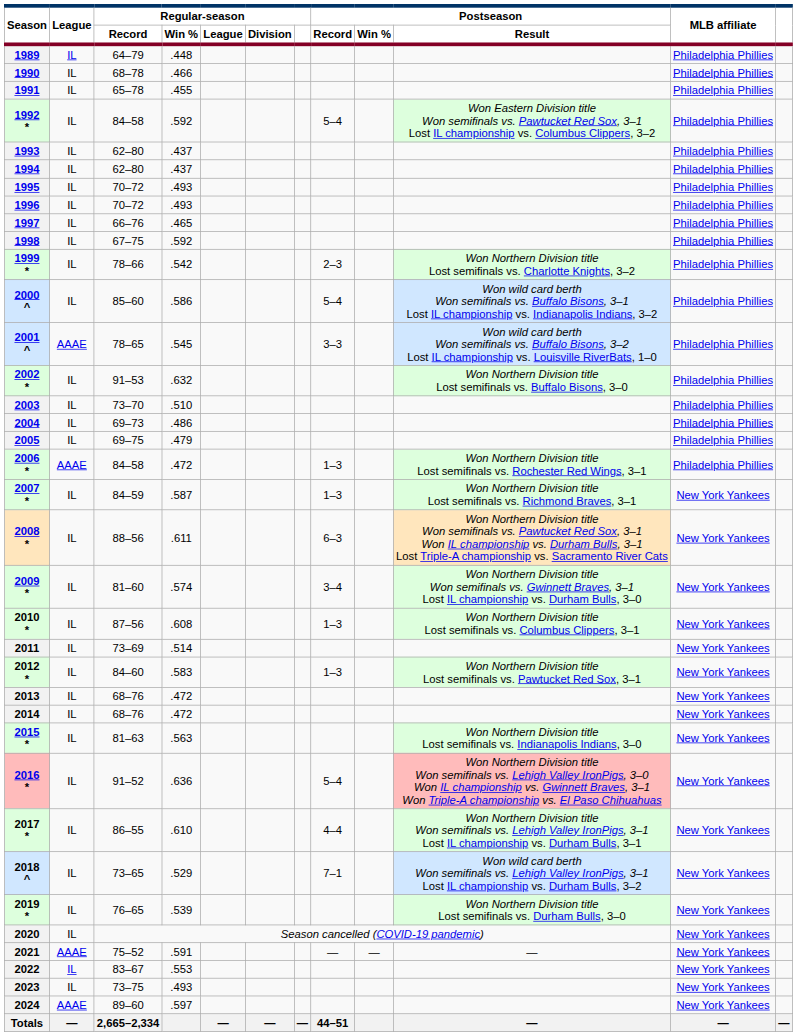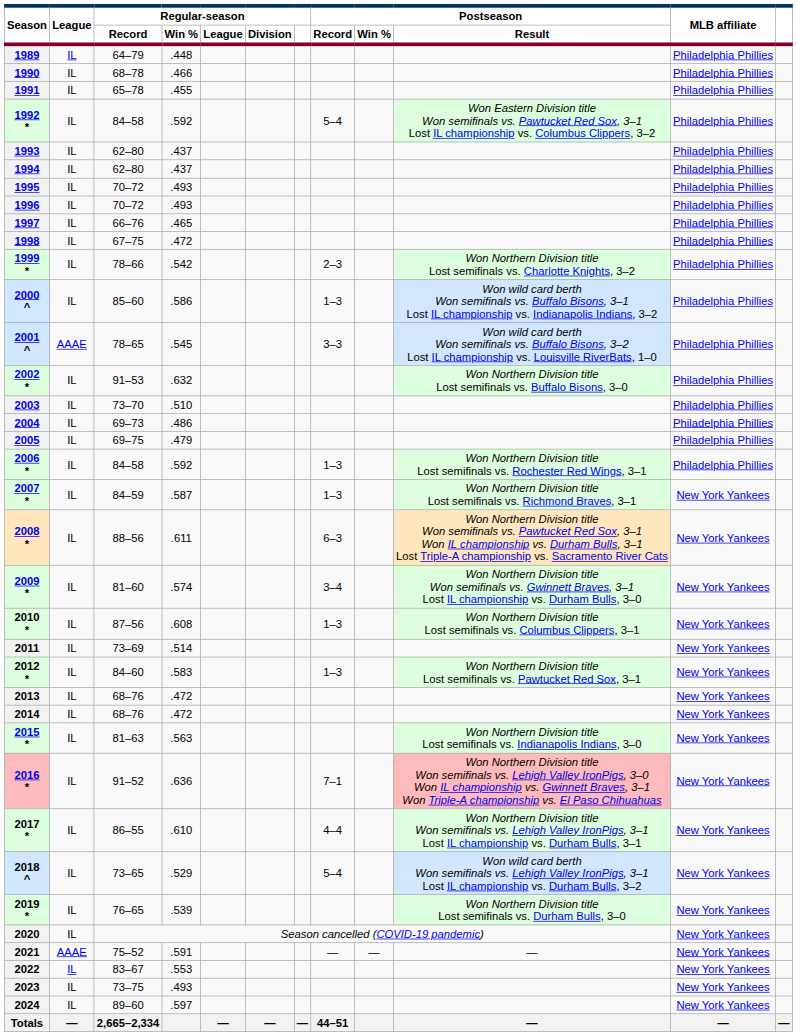1998 | Regular-season / Win %: .592 -> .472
2000 ^ | Postseason / Record: 5–4 -> 1–3
2006 * | League: AAAE -> IL
2006 * | Regular-season / Win %: .472 -> .592
2016 * | Postseason / Record: 5–4 -> 7–1
2018 ^ | Postseason / Record: 7–1 -> 5–4
2024 | League: AAAE -> IL
